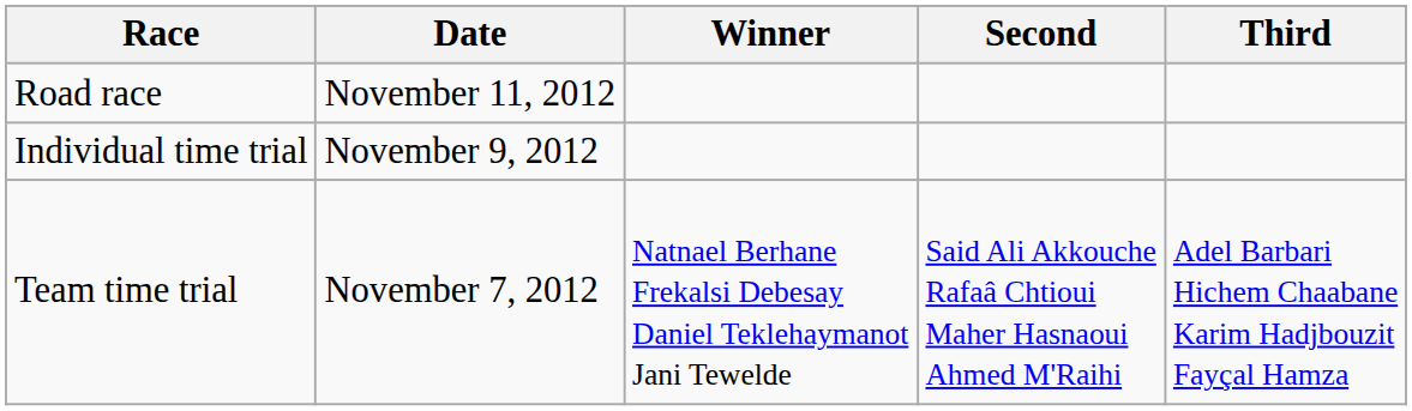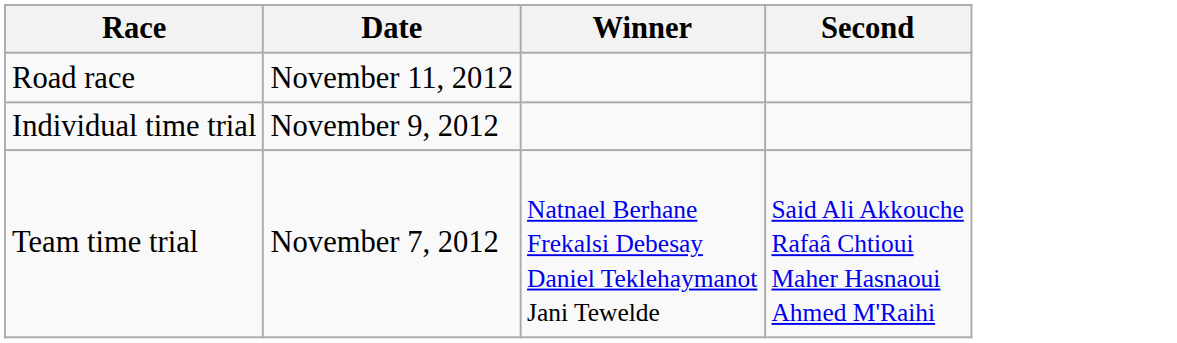- column: Third | Adel Barbari Hichem Chaabane Karim Hadjbouzit Fayçal Hamza
